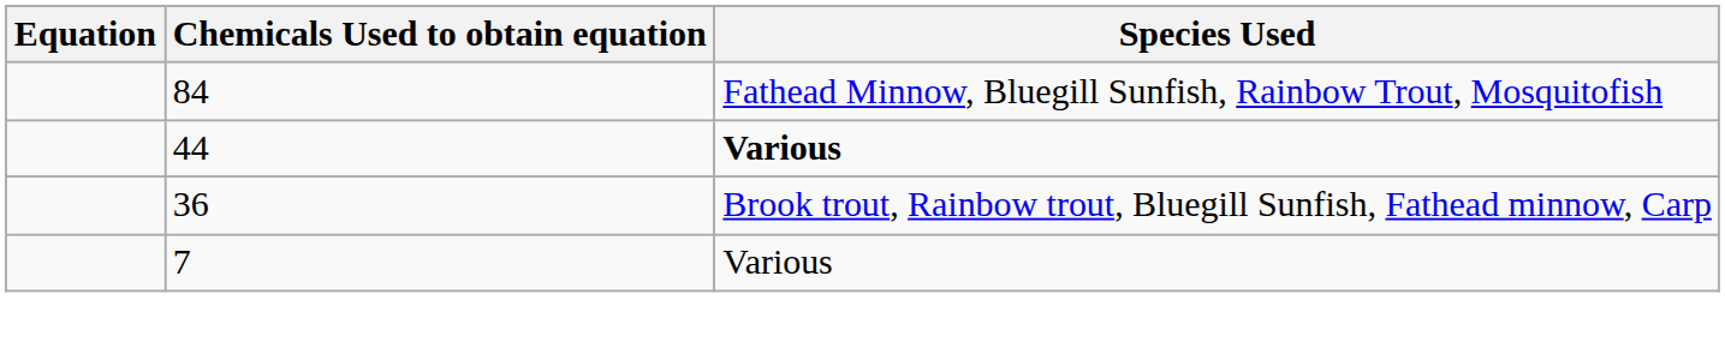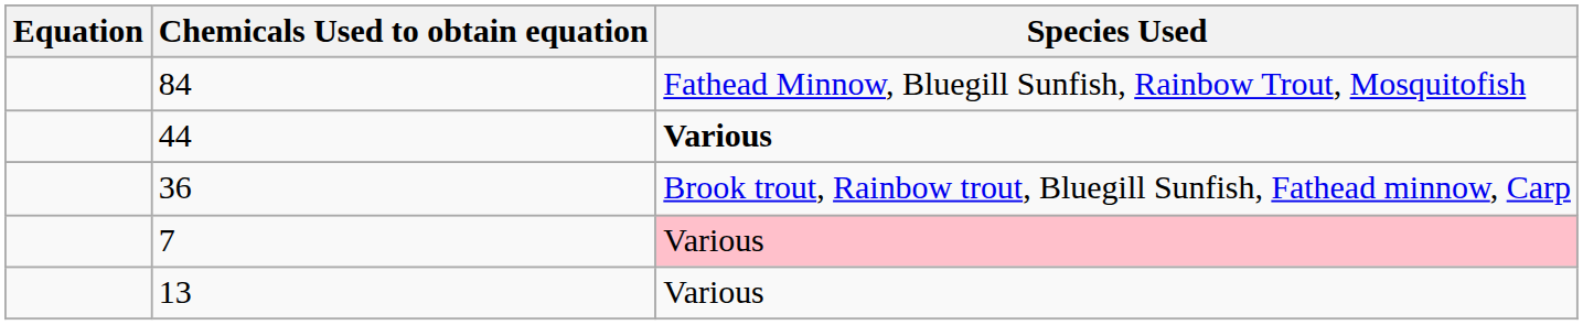7 | Species Used: no background -> pink background
+ row: 13 | Various
